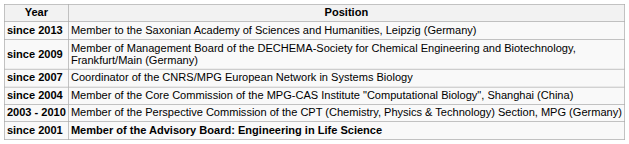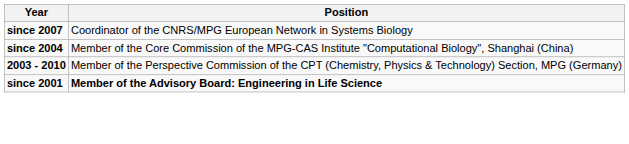- row: since 2013 | Member to the Saxonian Academy of Sciences and Humanities, Leipzig (Germany)
- row: since 2009 | Member of Management Board of the DECHEMA-Society for Chemical Engineering and Biotechnology, Frankfurt/Main (Germany)
